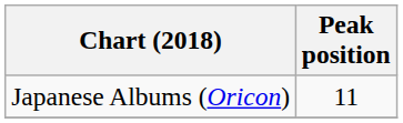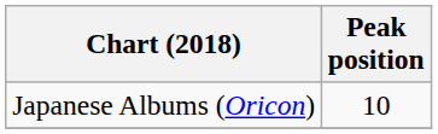Japanese Albums (Oricon) | Peak position: 11 -> 10
